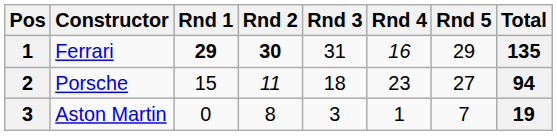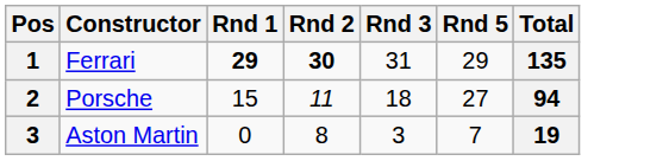- column: Rnd 4 | 16 | 23 | 1
